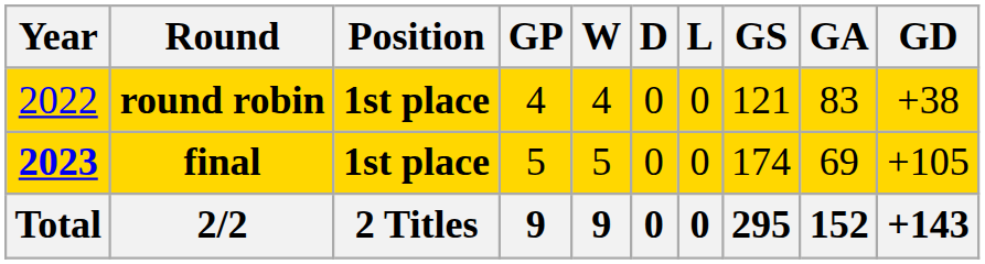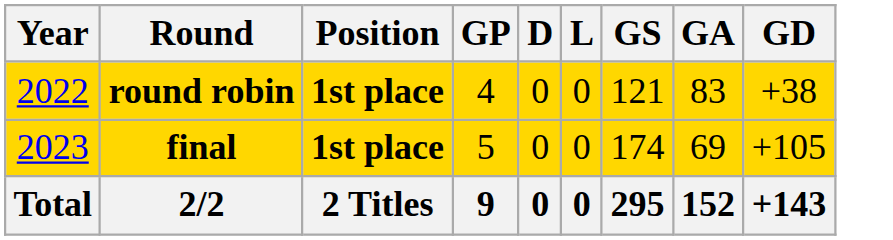- column: W | 4 | 5 | 9
final | Year: bold -> normal
